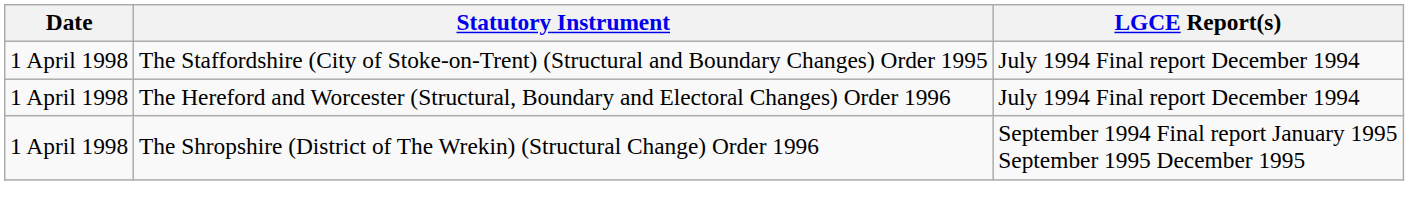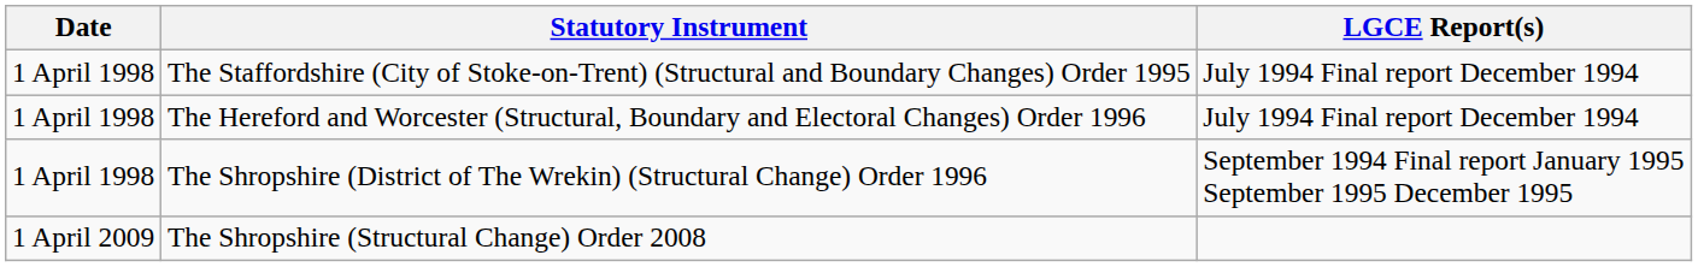+ row: 1 April 2009 | The Shropshire (Structural Change) Order 2008
